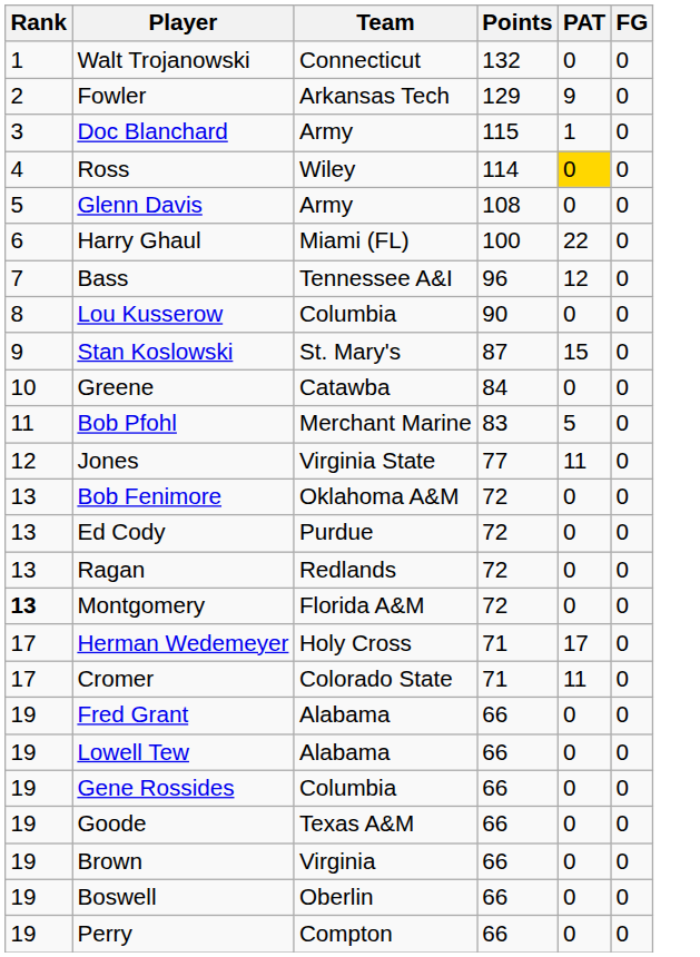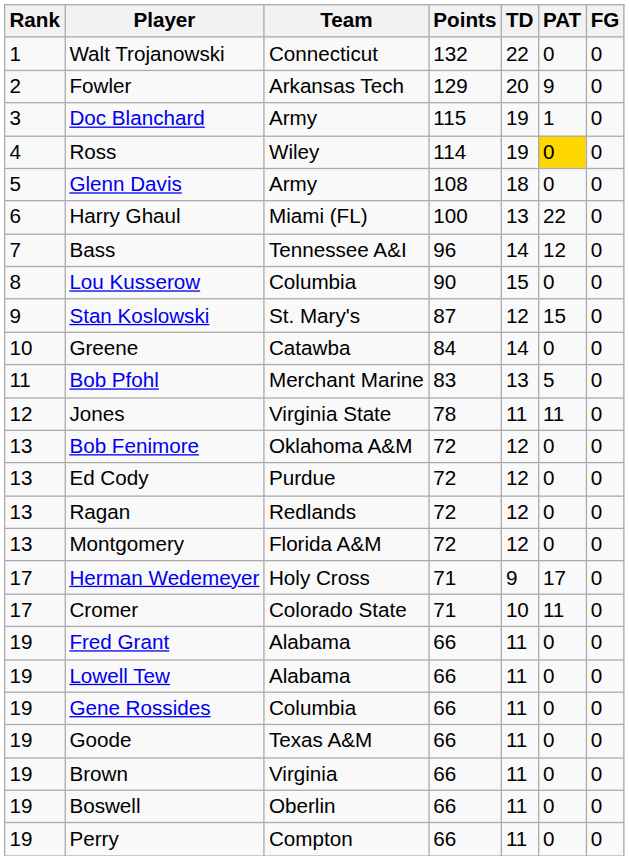+ column: TD | 22 | 20 | 19 | 19 | 18 | 13 | 14 | 15 | 12 | 14 | 13 | 11 | 12 | 12 | 12 | 12 | 9 | 10 | 11 | 11 | 11 | 11 | 11 | 11 | 11
Jones | Points: 77 -> 78
Montgomery | Rank: bold -> normal
